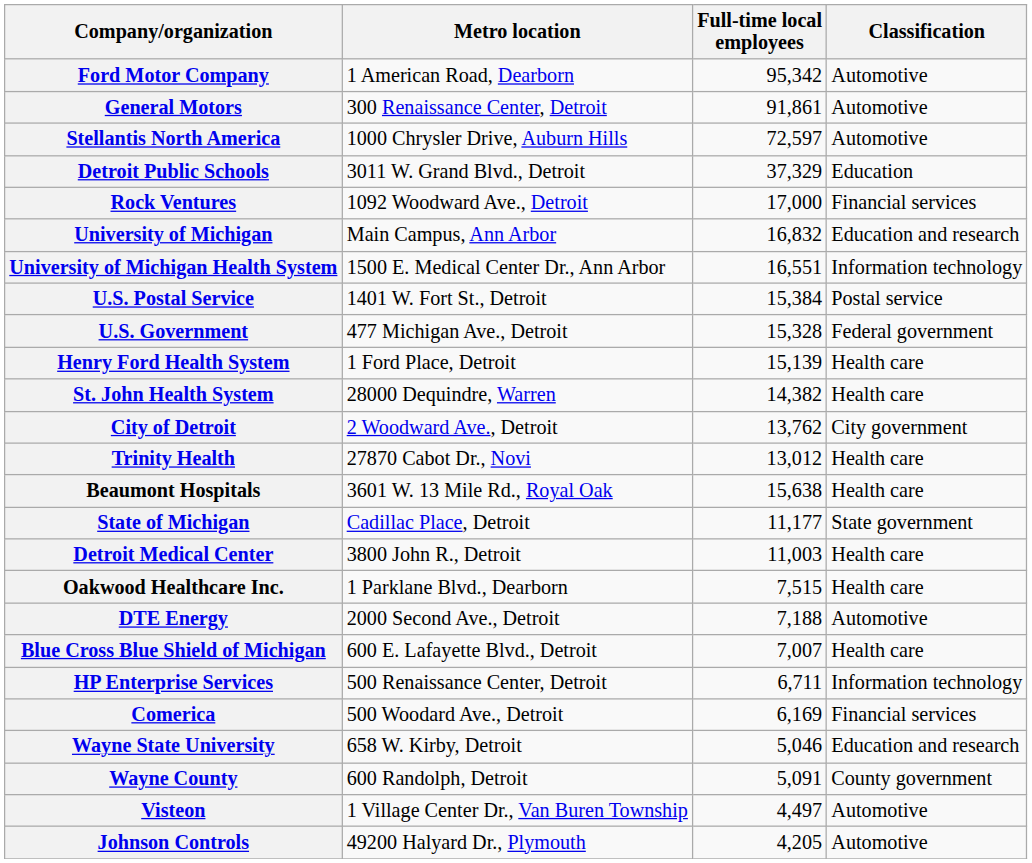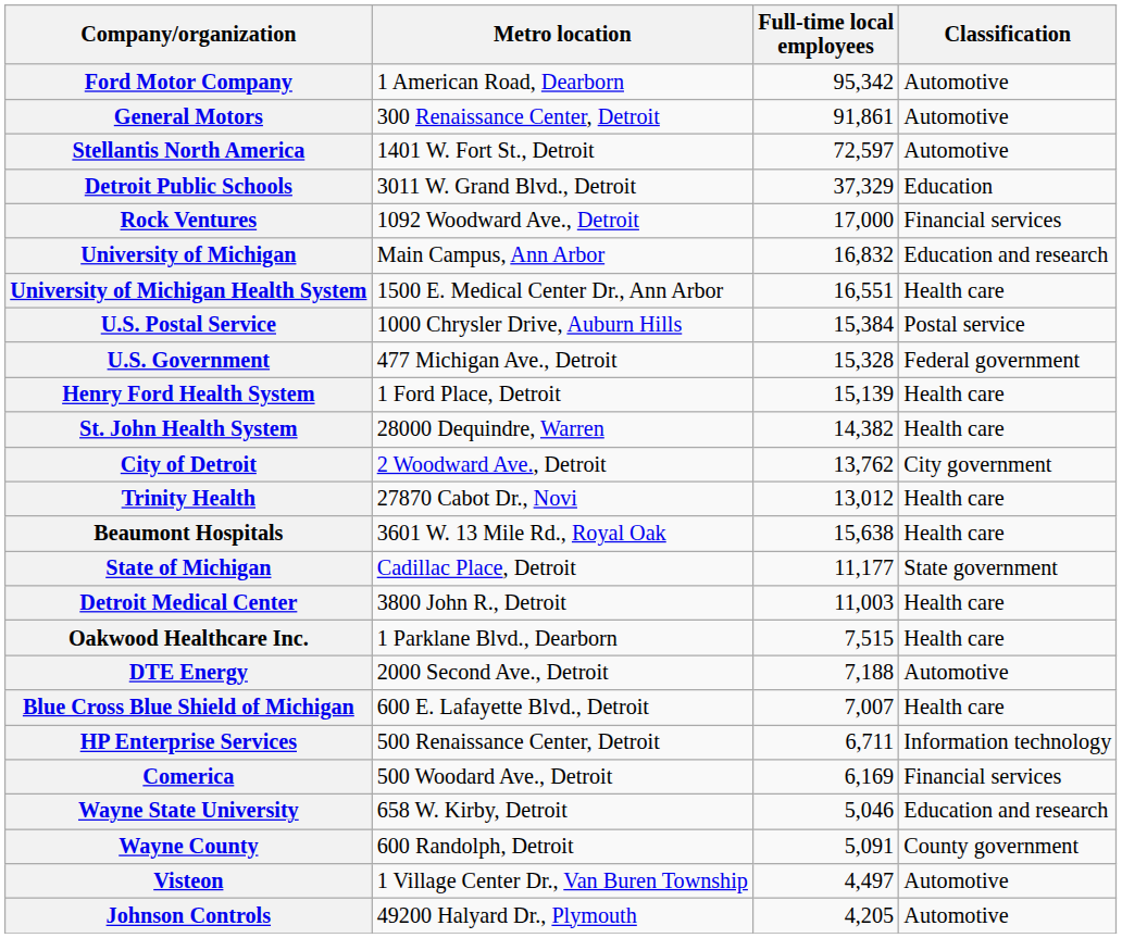Stellantis North America | Metro location: 1000 Chrysler Drive, Auburn Hills -> 1401 W. Fort St., Detroit
University of Michigan Health System | Classification: Information technology -> Health care
U.S. Postal Service | Metro location: 1401 W. Fort St., Detroit -> 1000 Chrysler Drive, Auburn Hills
